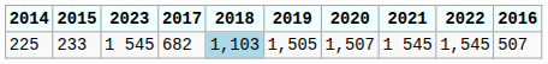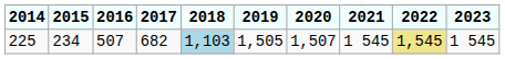columns swapped: 2016 <-> 2023
225 | 2015: 233 -> 234
225 | 2022: no background -> khaki background
